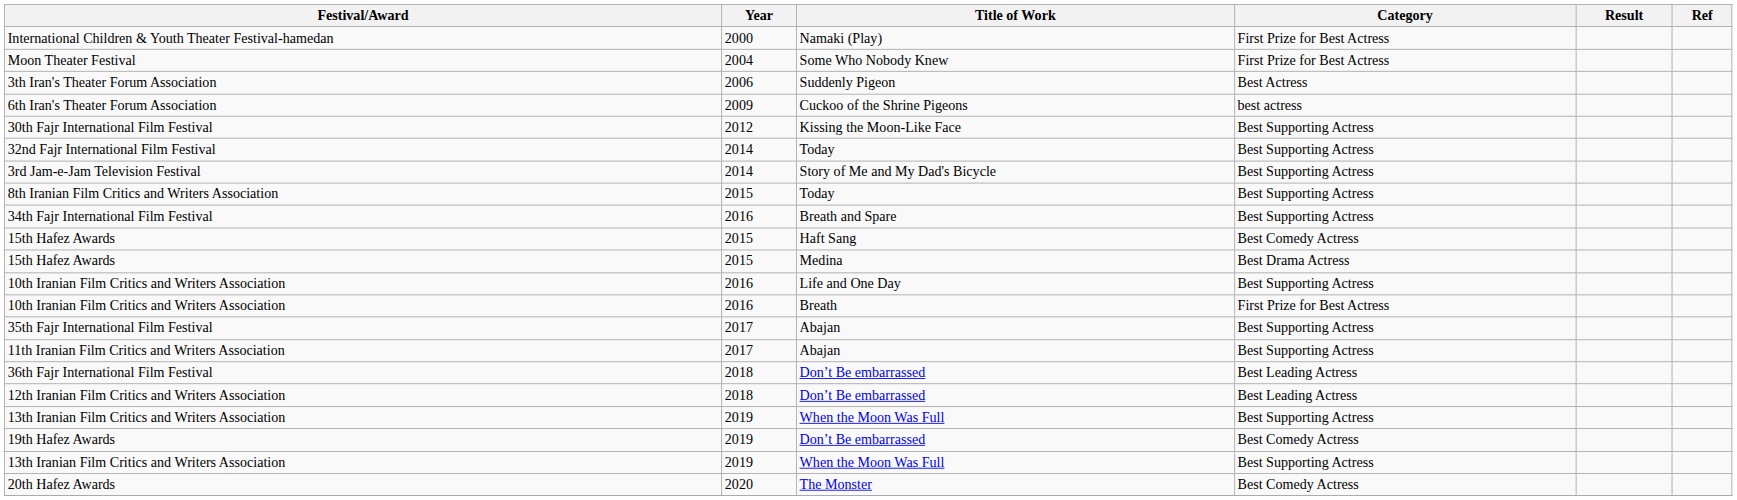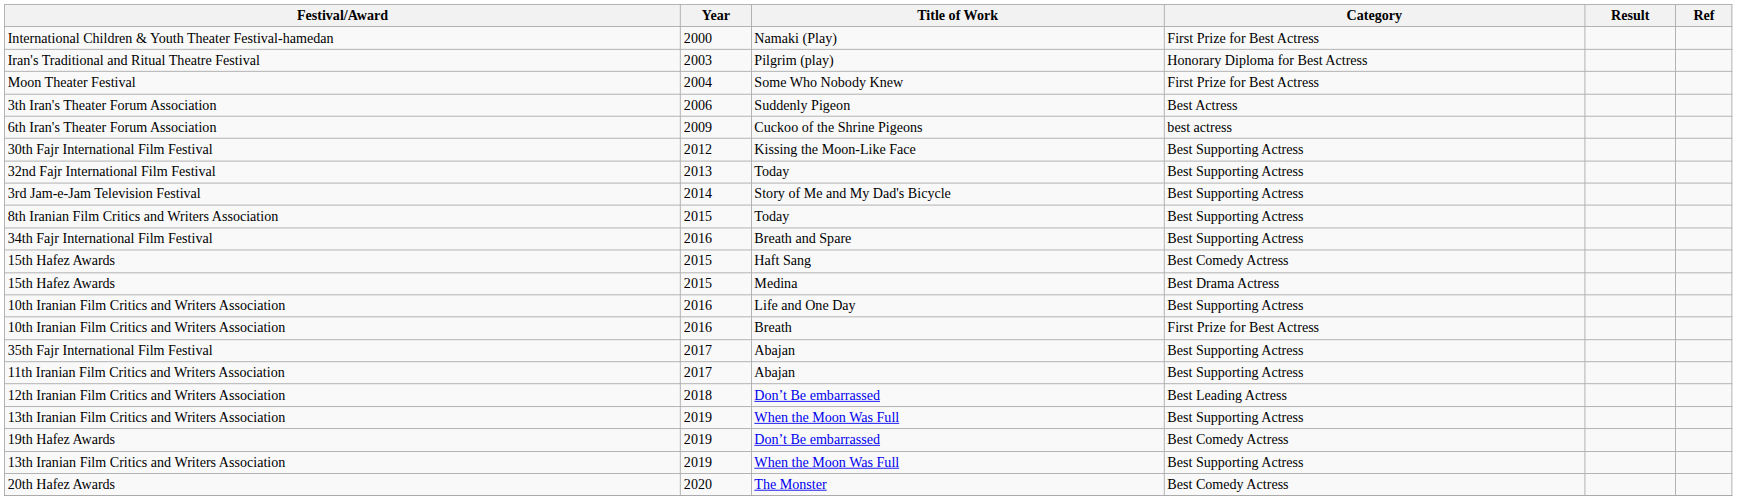+ row: Iran's Traditional and Ritual Theatre Festival | 2003 | Pilgrim (play) | Honorary Diploma for Best Actress
32nd Fajr International Film Festival | Year: 2014 -> 2013
- row: 36th Fajr International Film Festival | 2018 | Don’t Be embarrassed | Best Leading Actress
